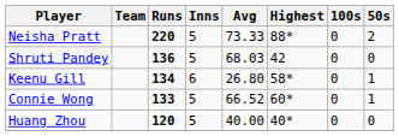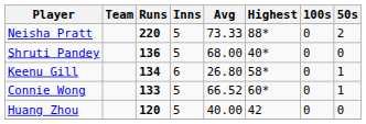Shruti Pandey | Avg: 68.03 -> 68.00
Shruti Pandey | Highest: 42 -> 40*
Huang Zhou | Highest: 40* -> 42
